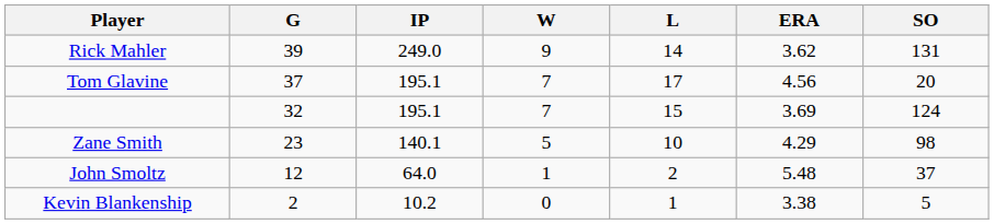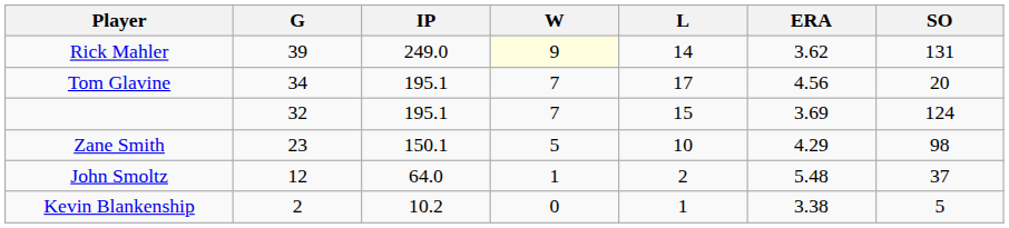Rick Mahler | W: no background -> lightyellow background
Tom Glavine | G: 37 -> 34
Zane Smith | IP: 140.1 -> 150.1
